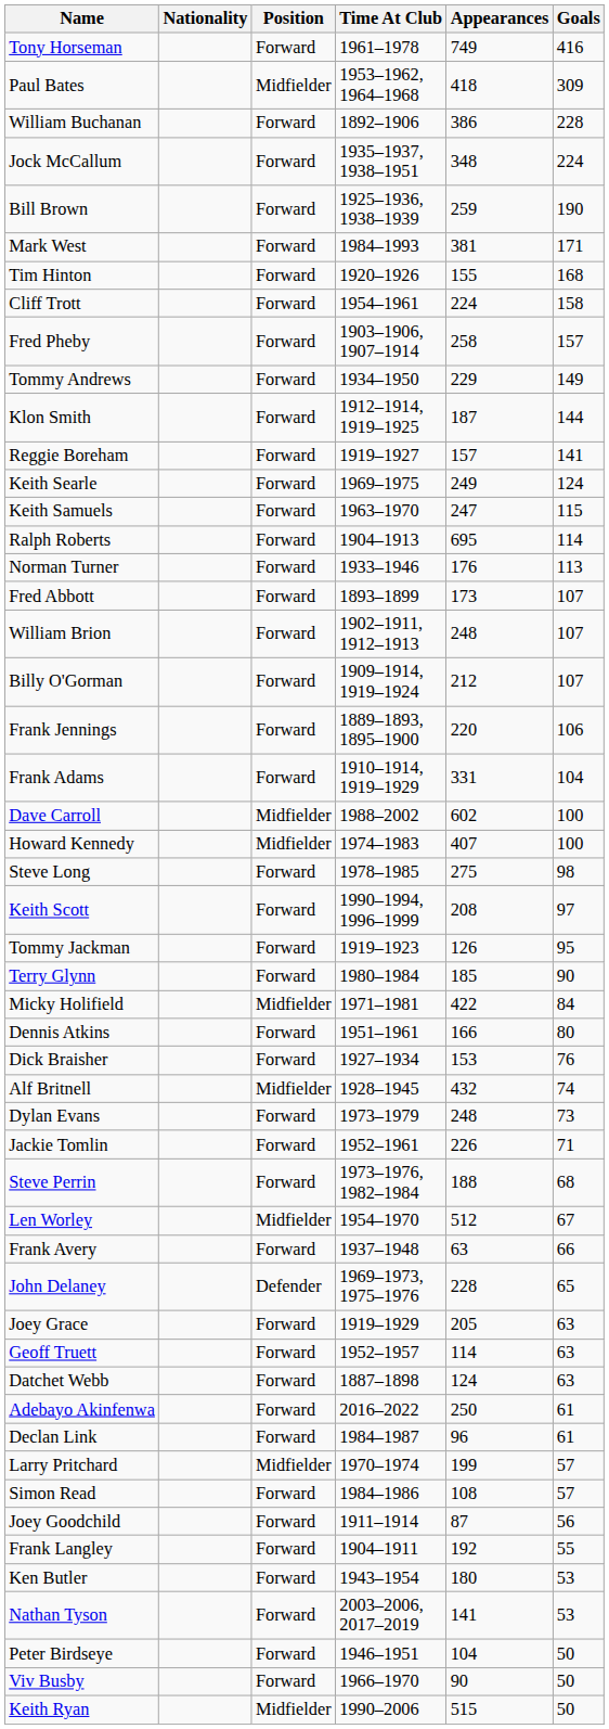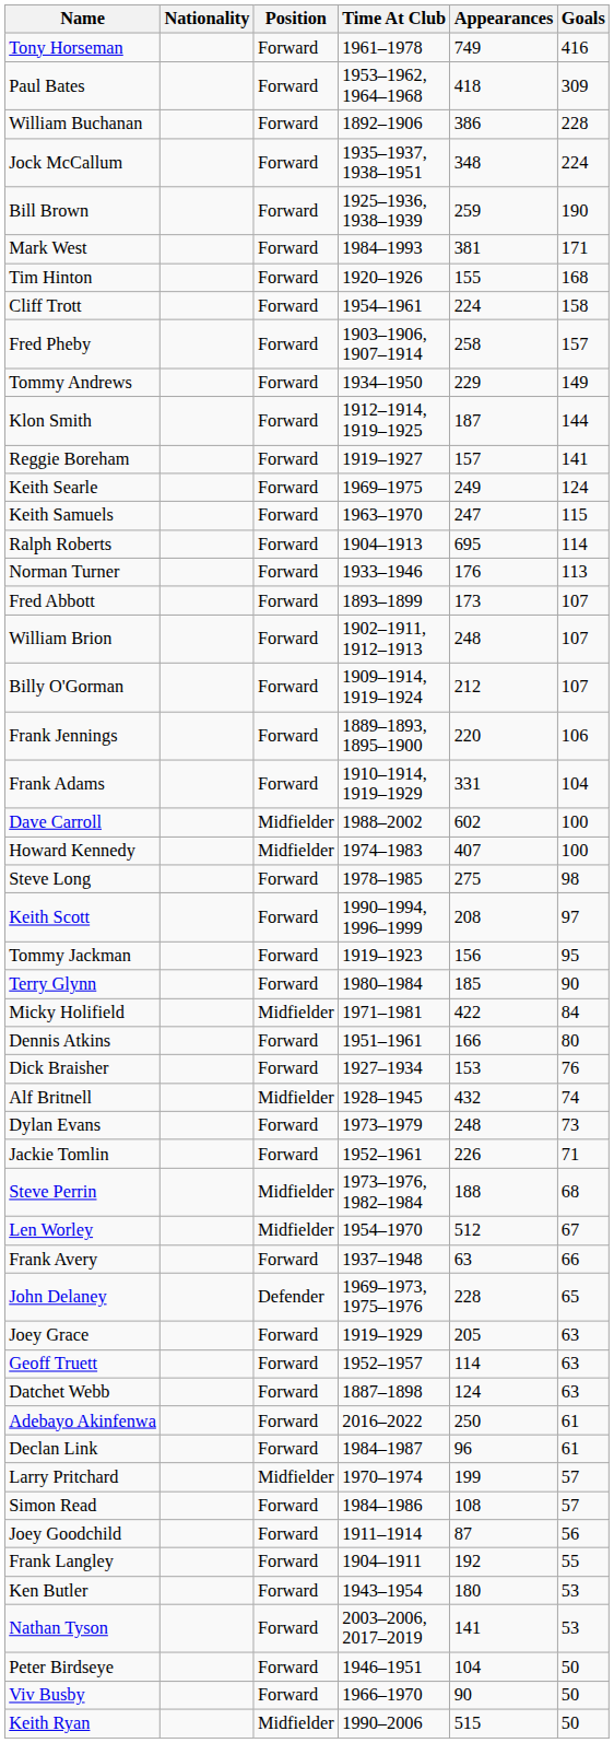Paul Bates | Position: Midfielder -> Forward
Tommy Jackman | Appearances: 126 -> 156
Steve Perrin | Position: Forward -> Midfielder
